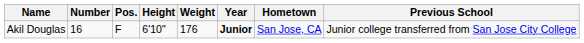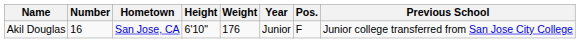columns swapped: Pos. <-> Hometown
Akil Douglas | Year: bold -> normal
